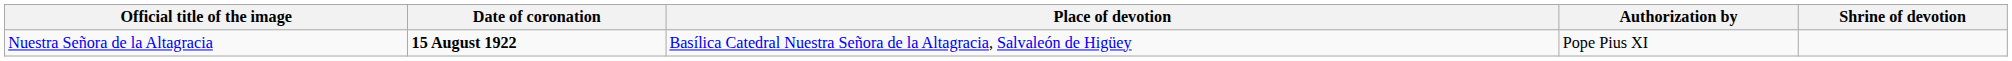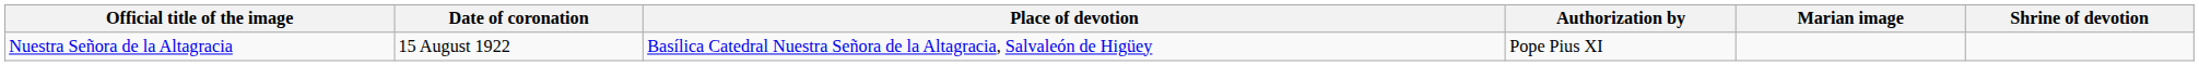+ column: Marian image
Nuestra Señora de la Altagracia | Date of coronation: bold -> normal
